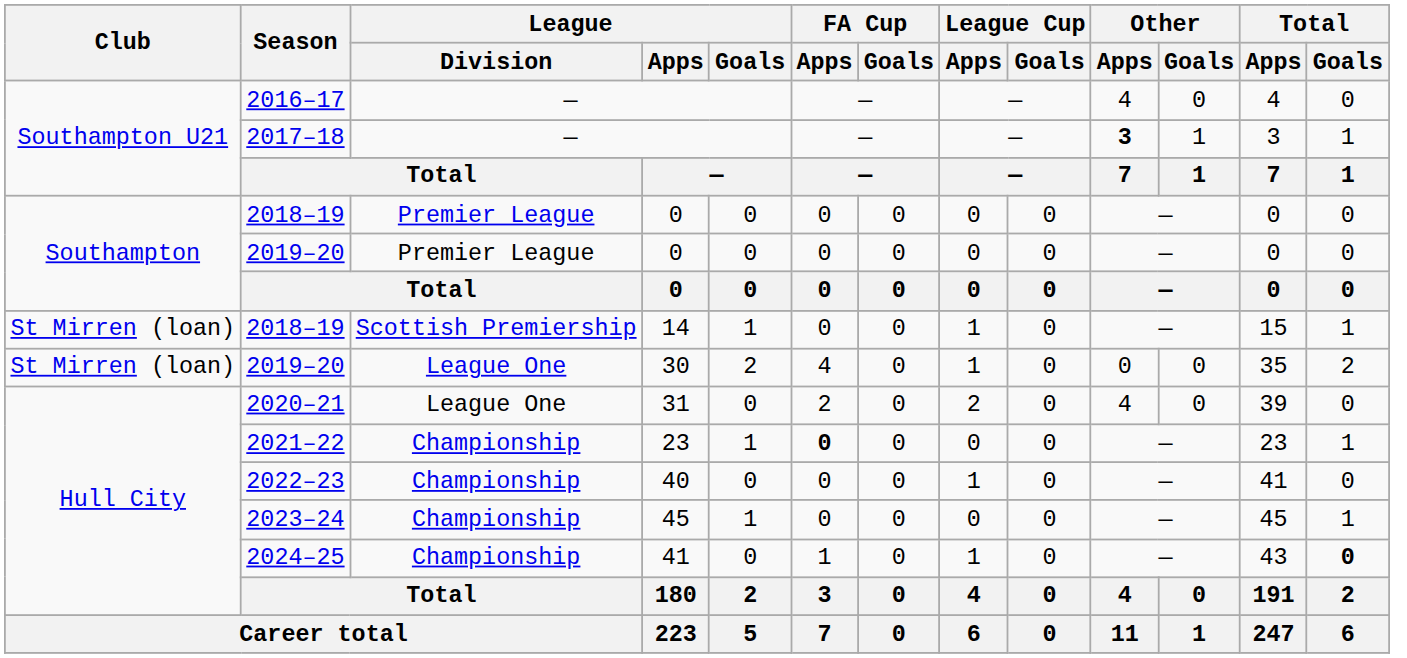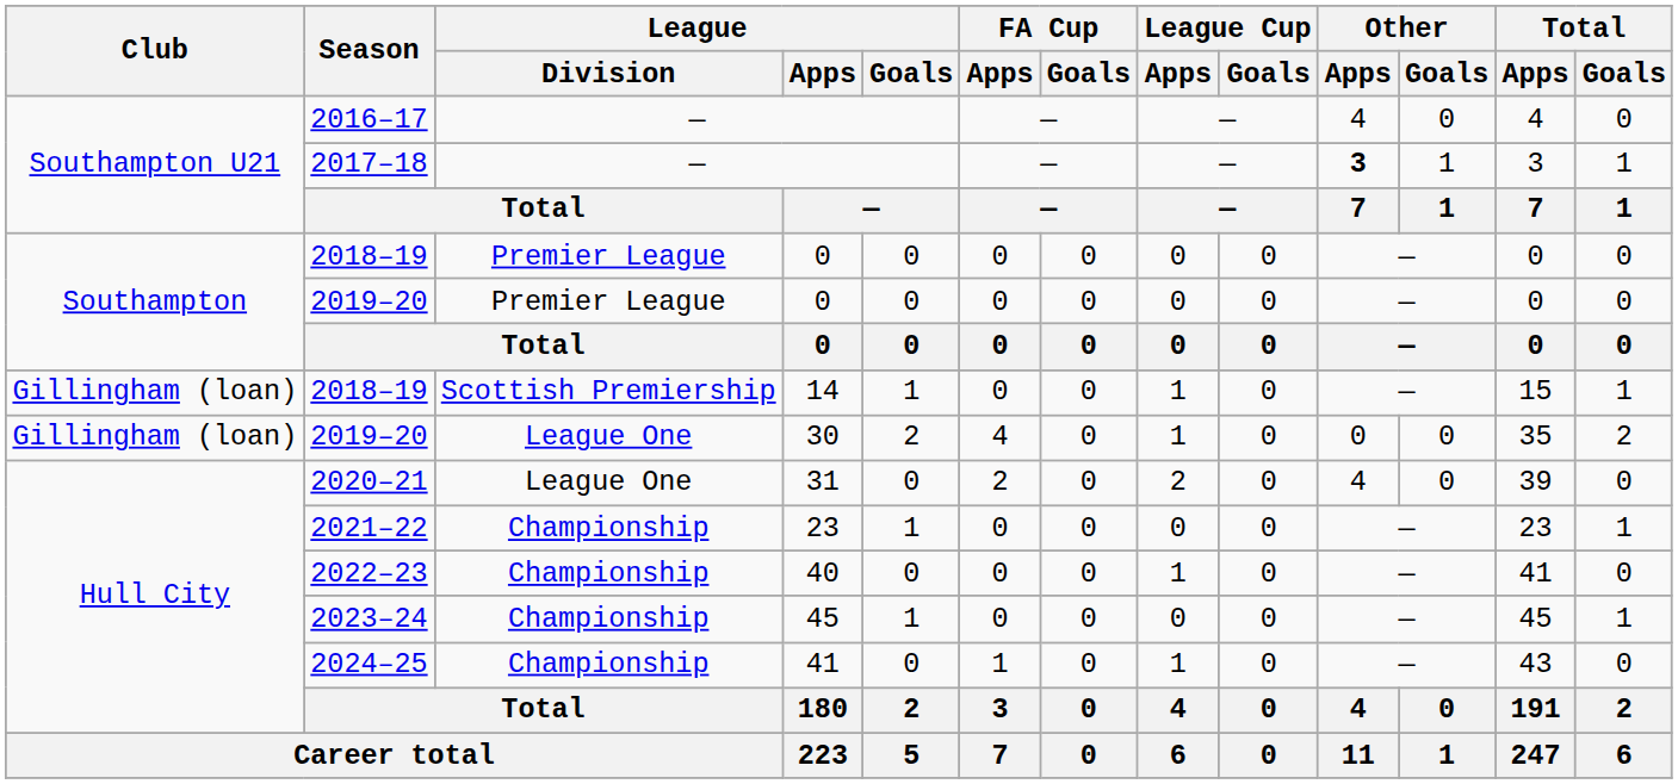2018–19 / 14 | Club: St Mirren (loan) -> Gillingham (loan)
2019–20 / 30 | Club: St Mirren (loan) -> Gillingham (loan)
2021–22 | FA Cup / Apps: bold -> normal
2024–25 | Total / Goals: bold -> normal
